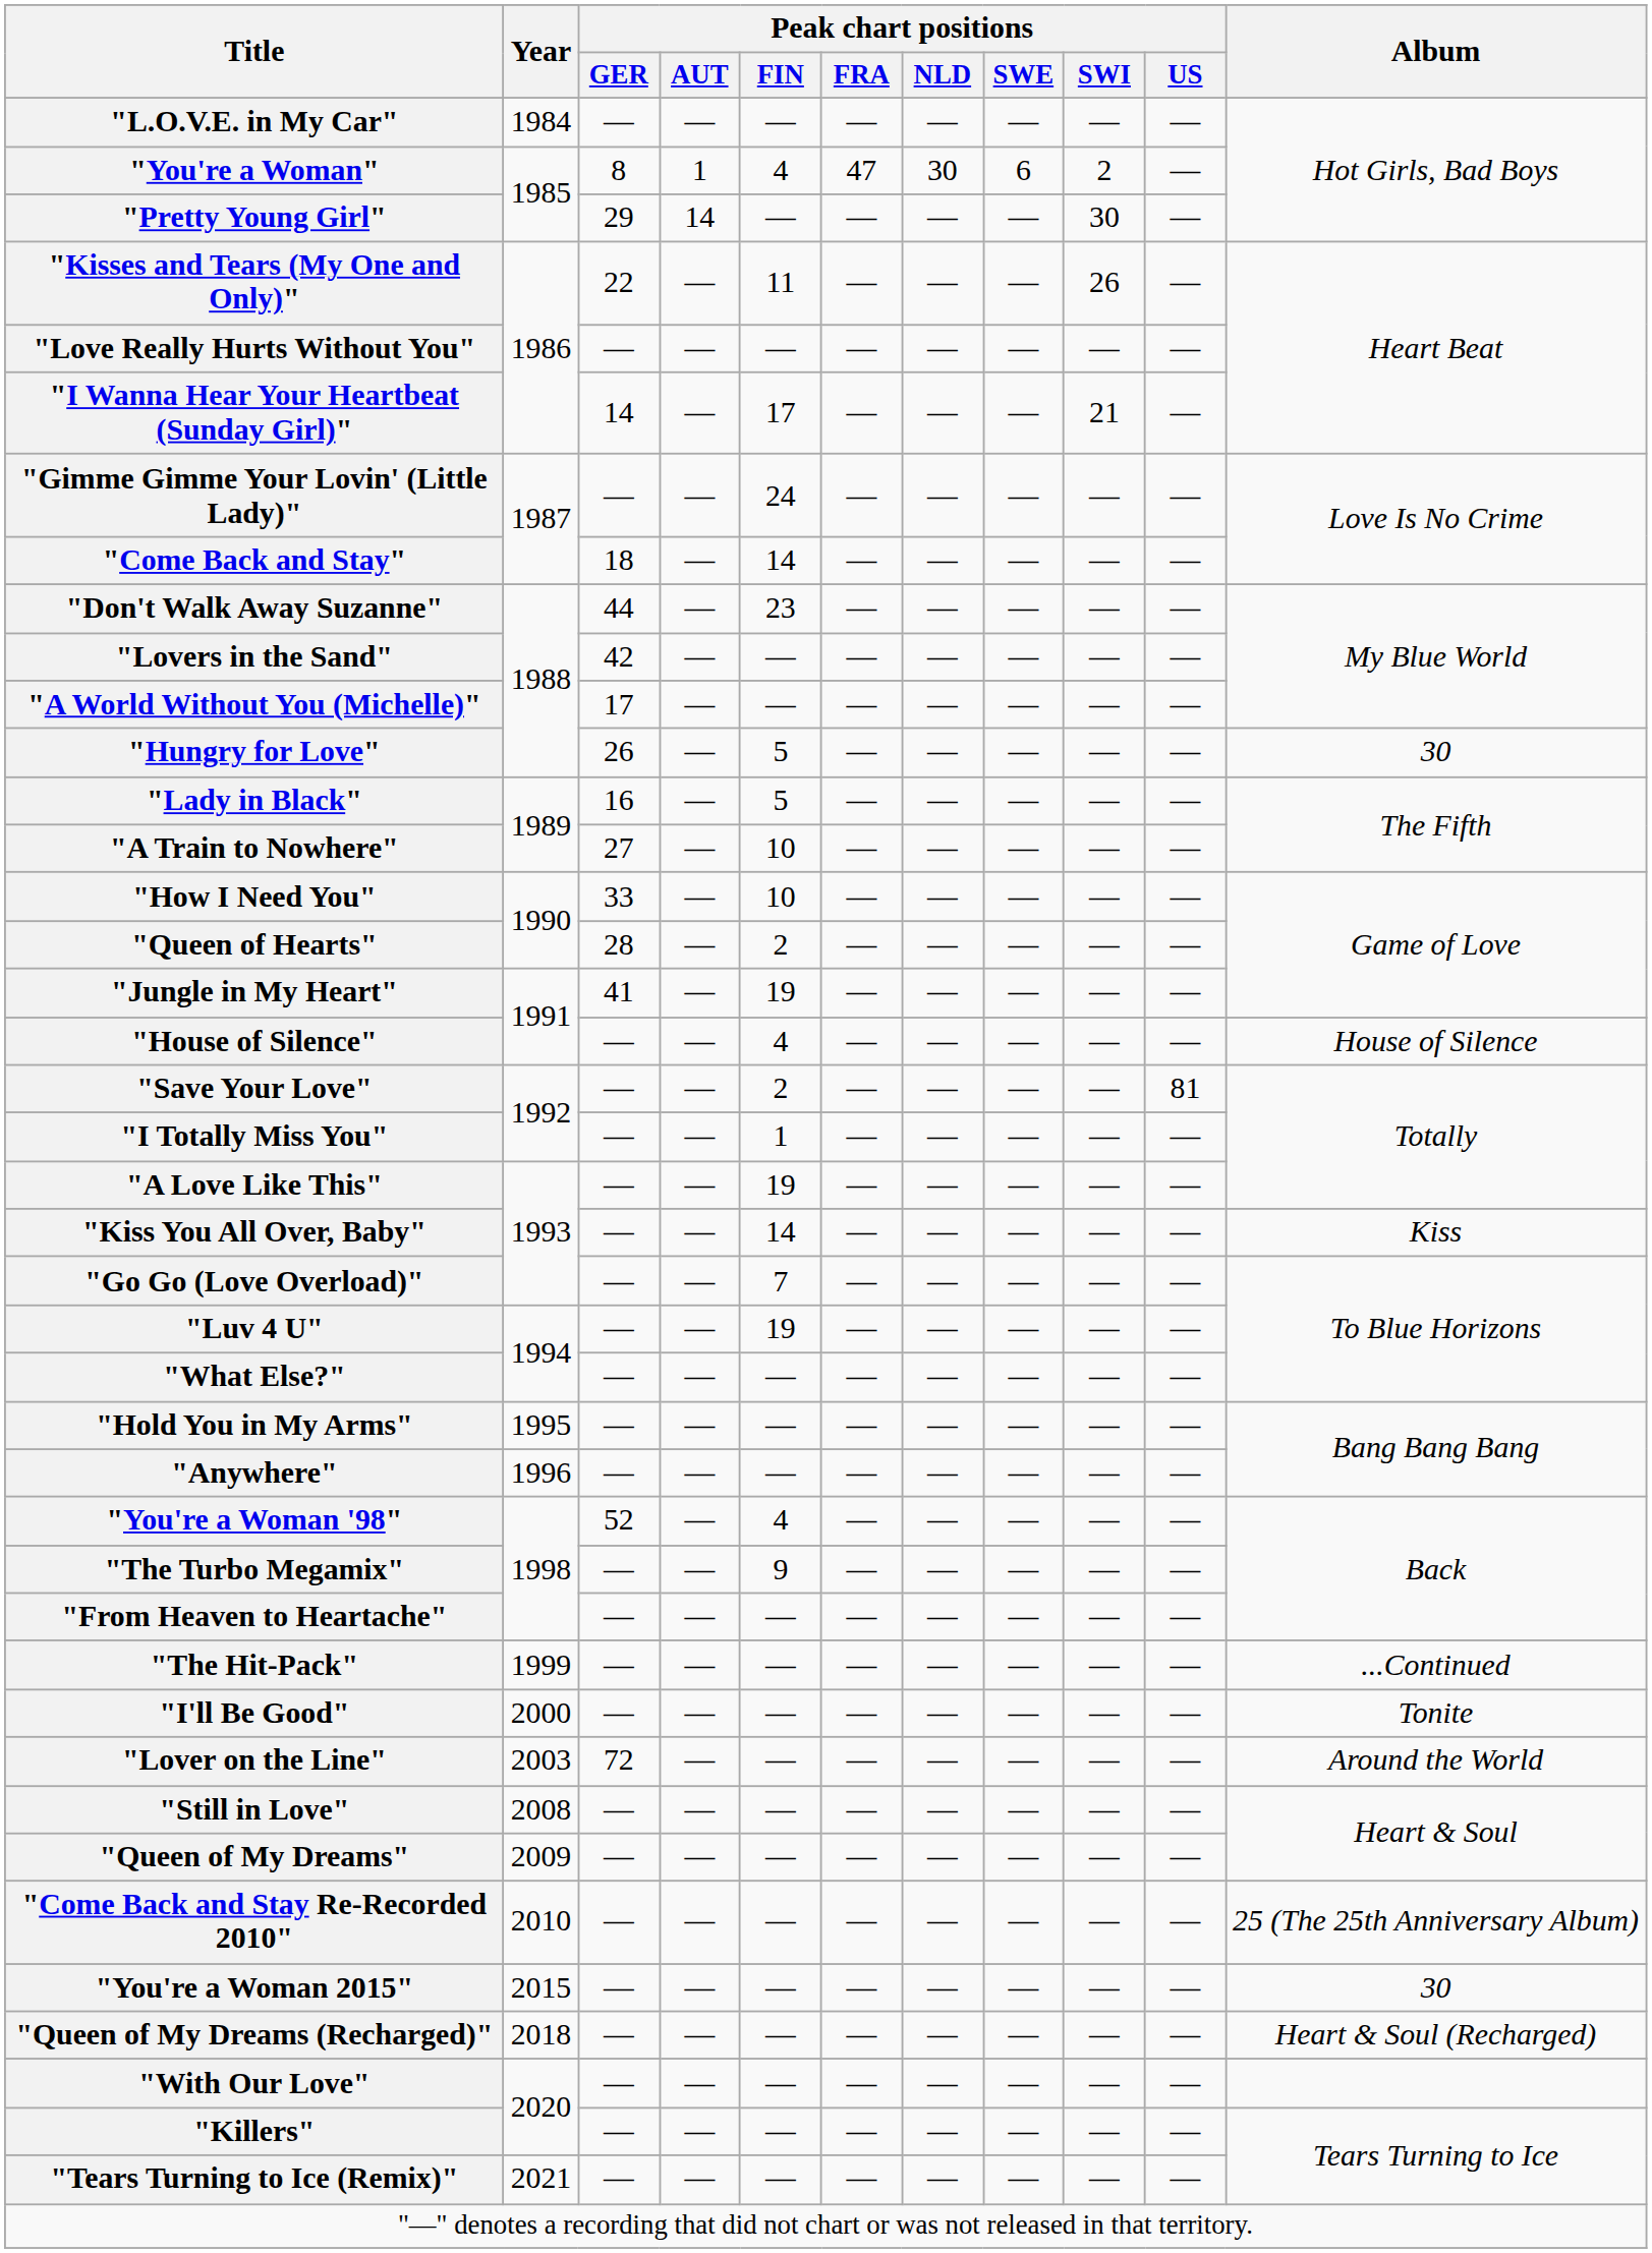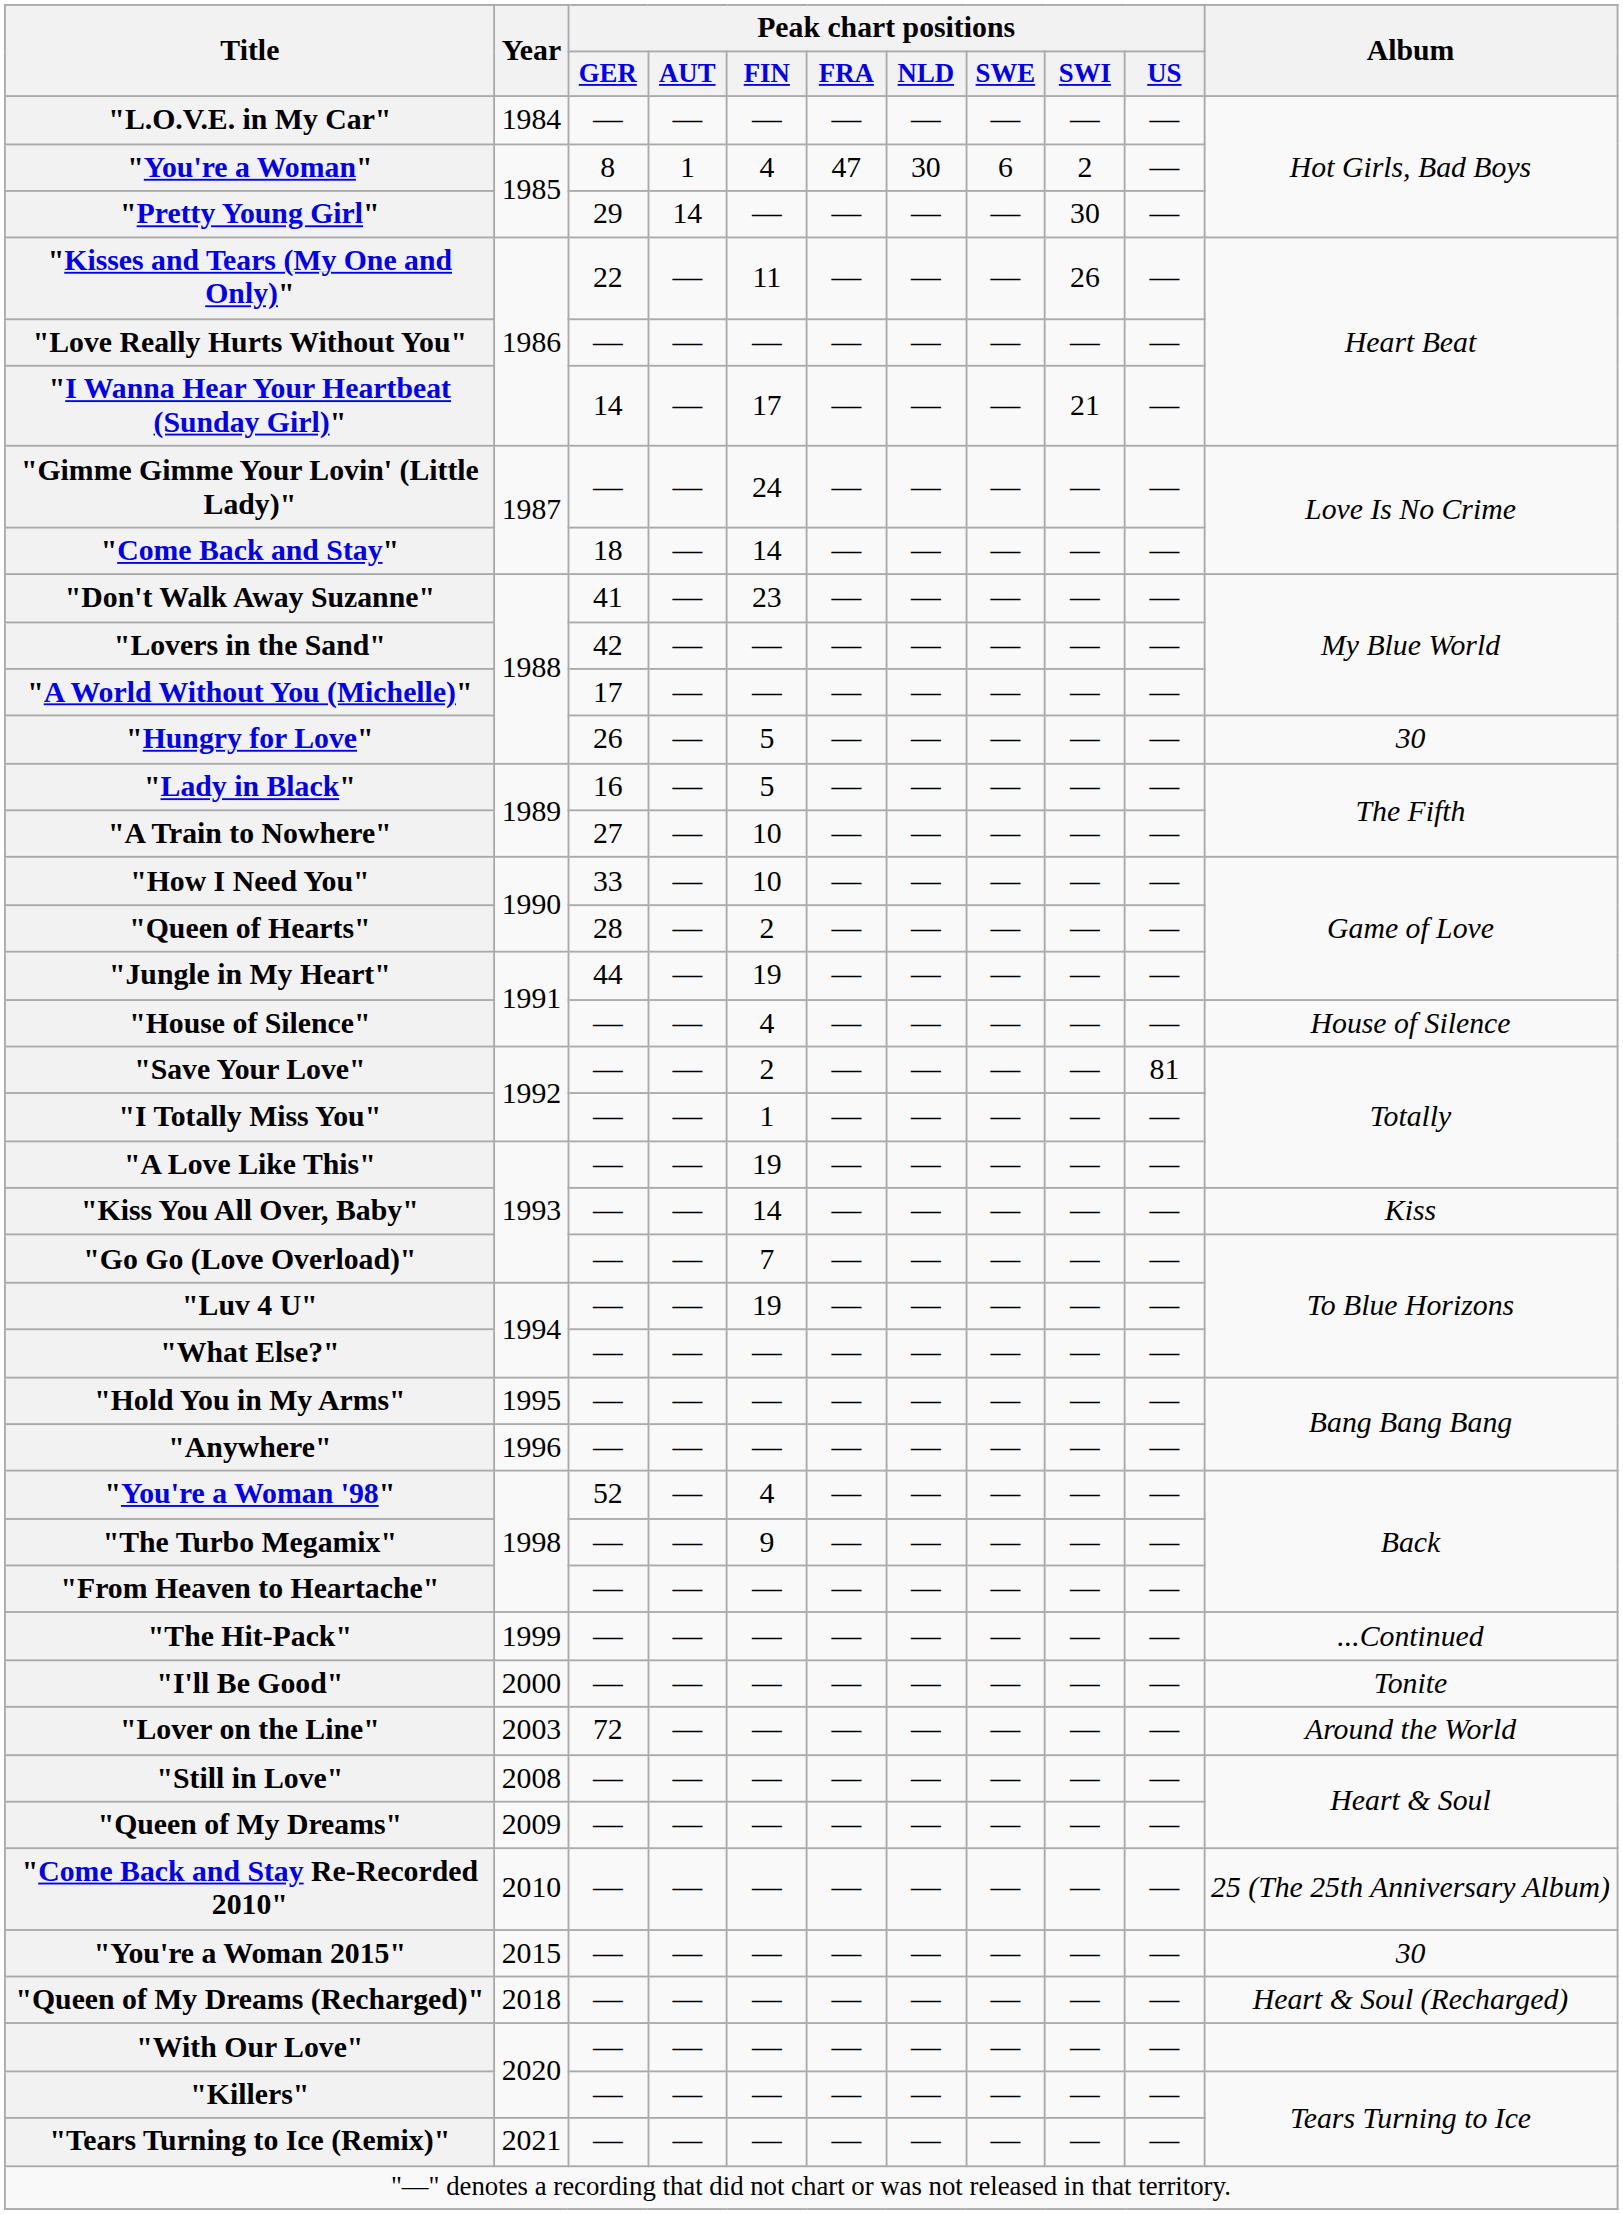"Don't Walk Away Suzanne" | Peak chart positions / GER: 44 -> 41
"Jungle in My Heart" | Peak chart positions / GER: 41 -> 44
